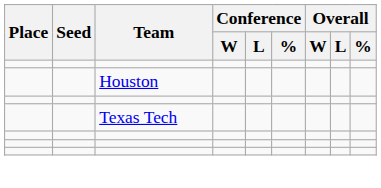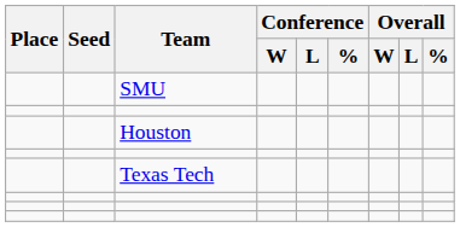+ row: SMU
